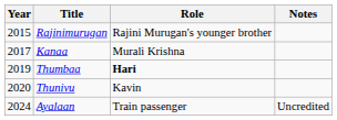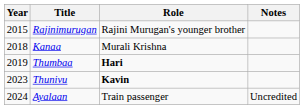Kanaa | Year: 2017 -> 2018
Thunivu | Year: 2020 -> 2023
Thunivu | Role: normal -> bold
